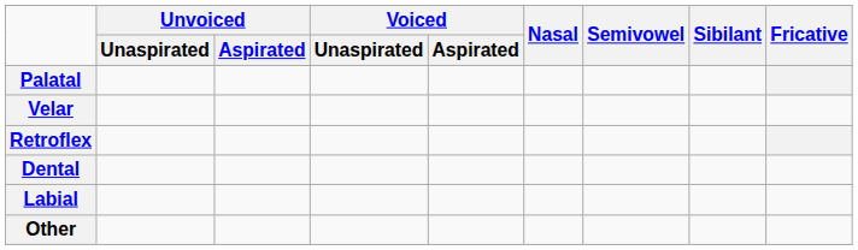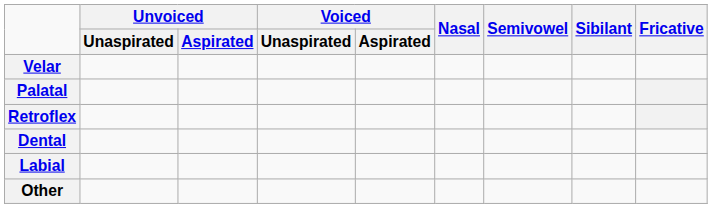rows swapped: Velar <-> Palatal
